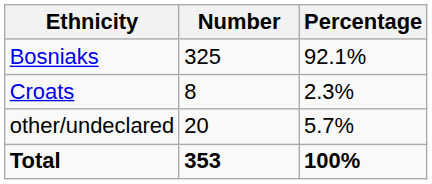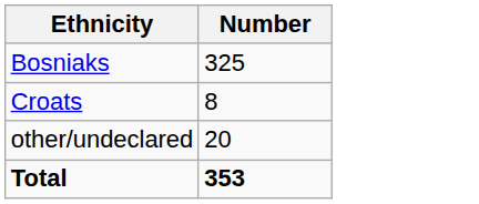- column: Percentage | 92.1% | 2.3% | 5.7% | 100%
